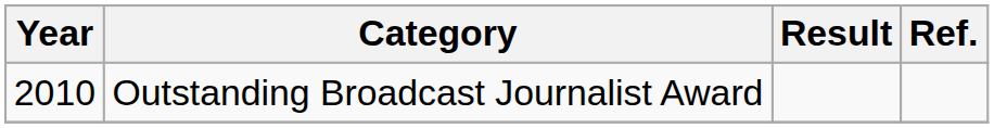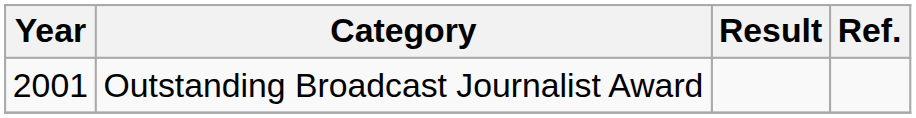Outstanding Broadcast Journalist Award | Year: 2010 -> 2001
